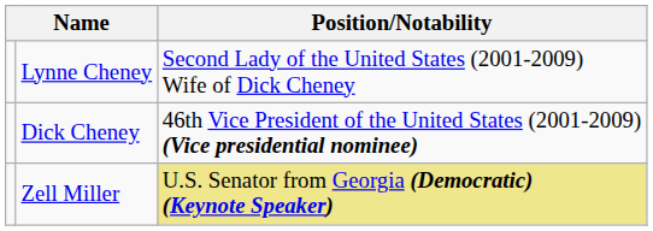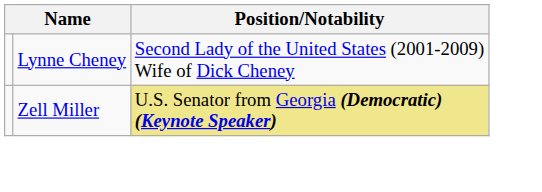- row: Dick Cheney | 46th Vice President of the United States (2001-2009) (Vice presidential nominee)
